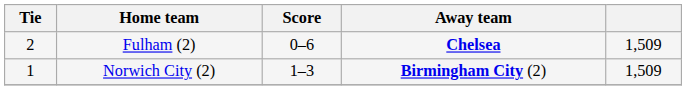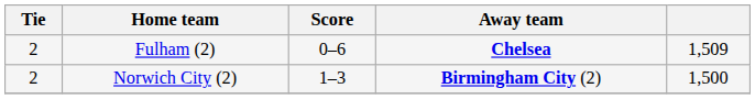Norwich City (2) | Tie: 1 -> 2
Norwich City (2) | column 5: 1,509 -> 1,500
